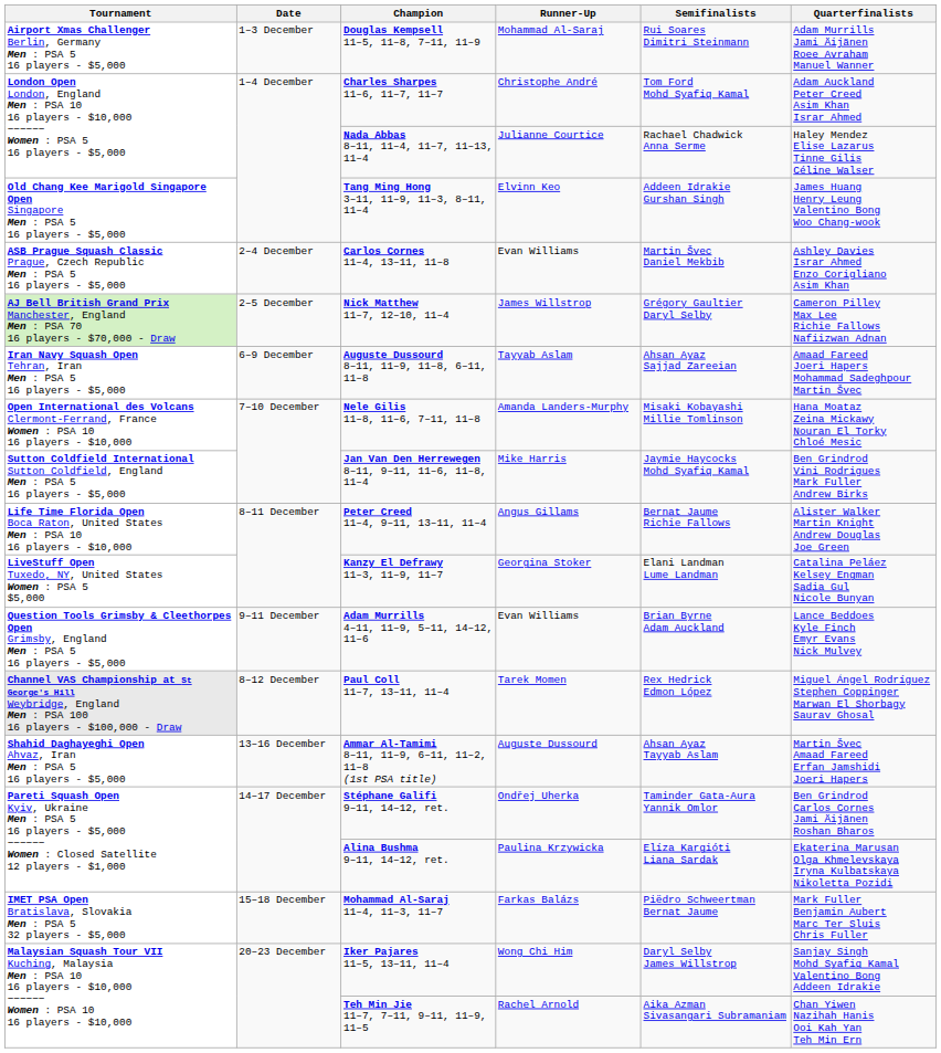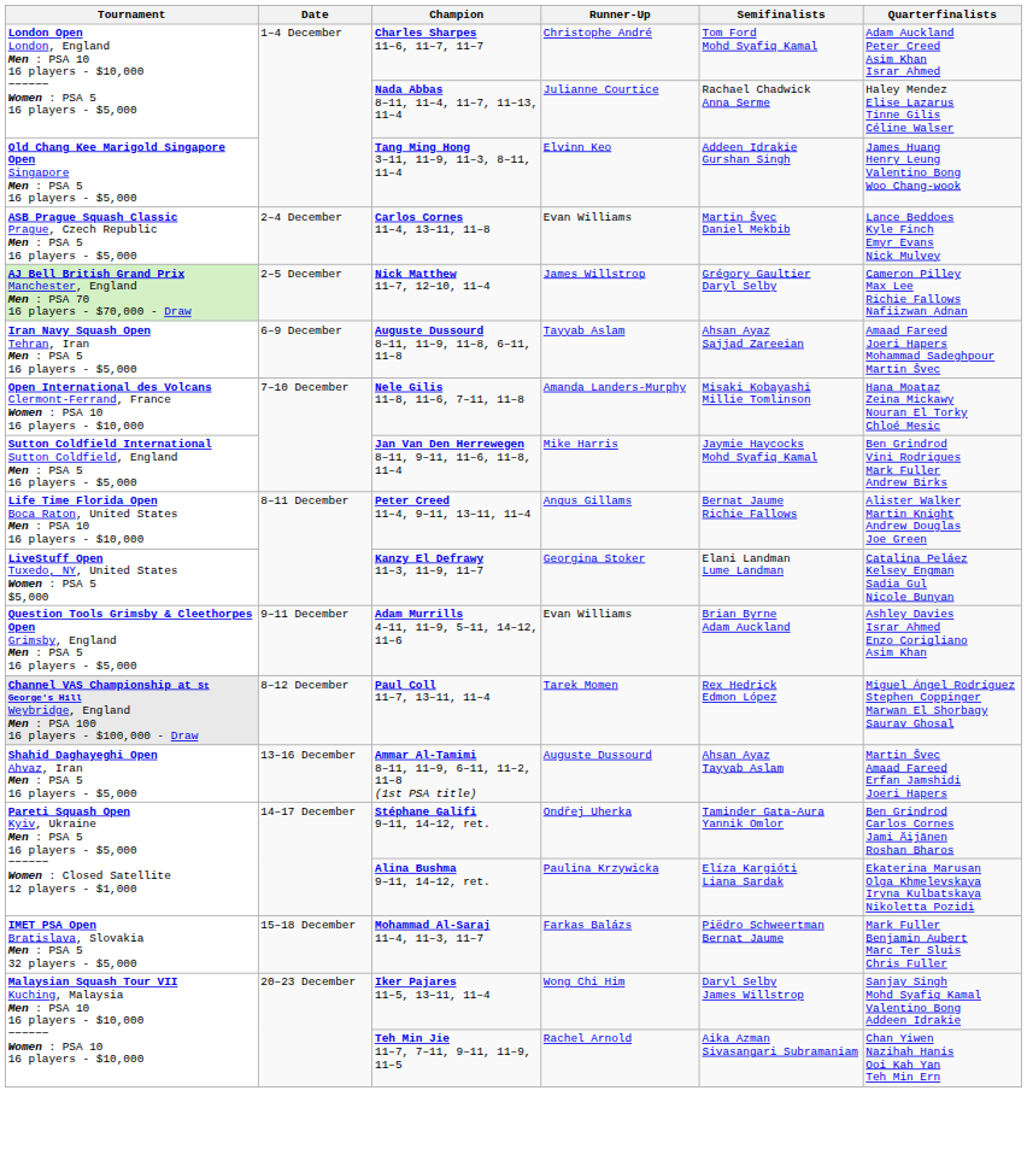- row: Airport Xmas Challenger Berlin, Germany Men : PSA 5 16 players - $5,000 | 1–3 December | Douglas Kempsell 11–5, 11–8, 7–11, 11–9 | Mohammad Al-Saraj | Rui Soares Dimitri Steinmann | Adam Murrills Jami Äijänen Roee Avraham Manuel Wanner
Carlos Cornes 11–4, 13–11, 11–8 | Quarterfinalists: Ashley Davies Israr Ahmed Enzo Corigliano Asim Khan -> Lance Beddoes Kyle Finch Emyr Evans Nick Mulvey
Adam Murrills 4–11, 11–9, 5–11, 14–12, 11–6 | Quarterfinalists: Lance Beddoes Kyle Finch Emyr Evans Nick Mulvey -> Ashley Davies Israr Ahmed Enzo Corigliano Asim Khan
